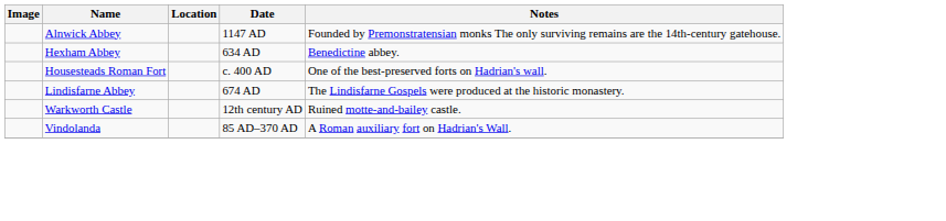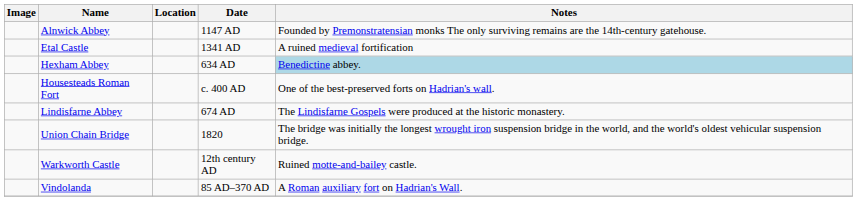+ row: Etal Castle | 1341 AD | A ruined medieval fortification
Hexham Abbey | Notes: no background -> lightblue background
+ row: Union Chain Bridge | 1820 | The bridge was initially the longest wrought iron suspension bridge in the world, and the world's oldest vehicular suspension bridge.
